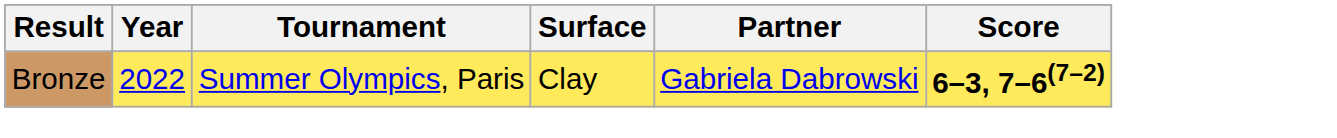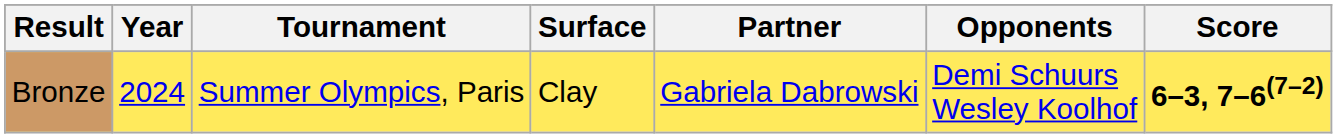+ column: Opponents | Demi Schuurs Wesley Koolhof
Bronze | Year: 2022 -> 2024
